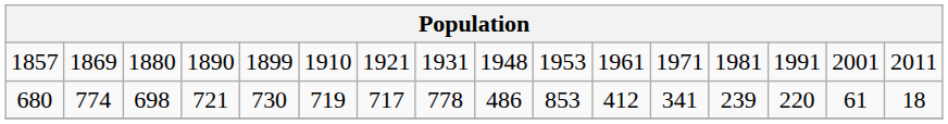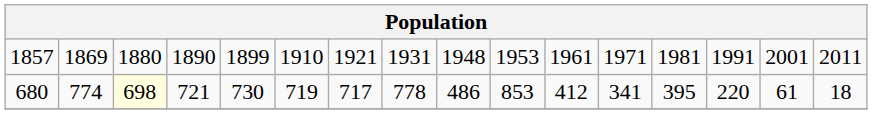680 | column 3: no background -> lightyellow background
680 | column 13: 239 -> 395
